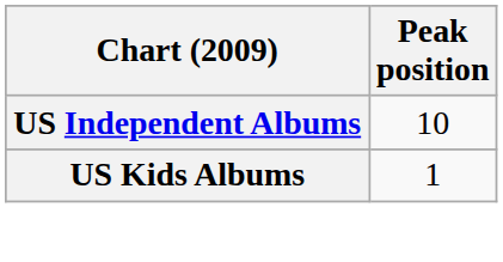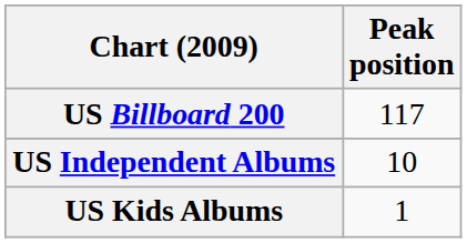+ row: US Billboard 200 | 117
